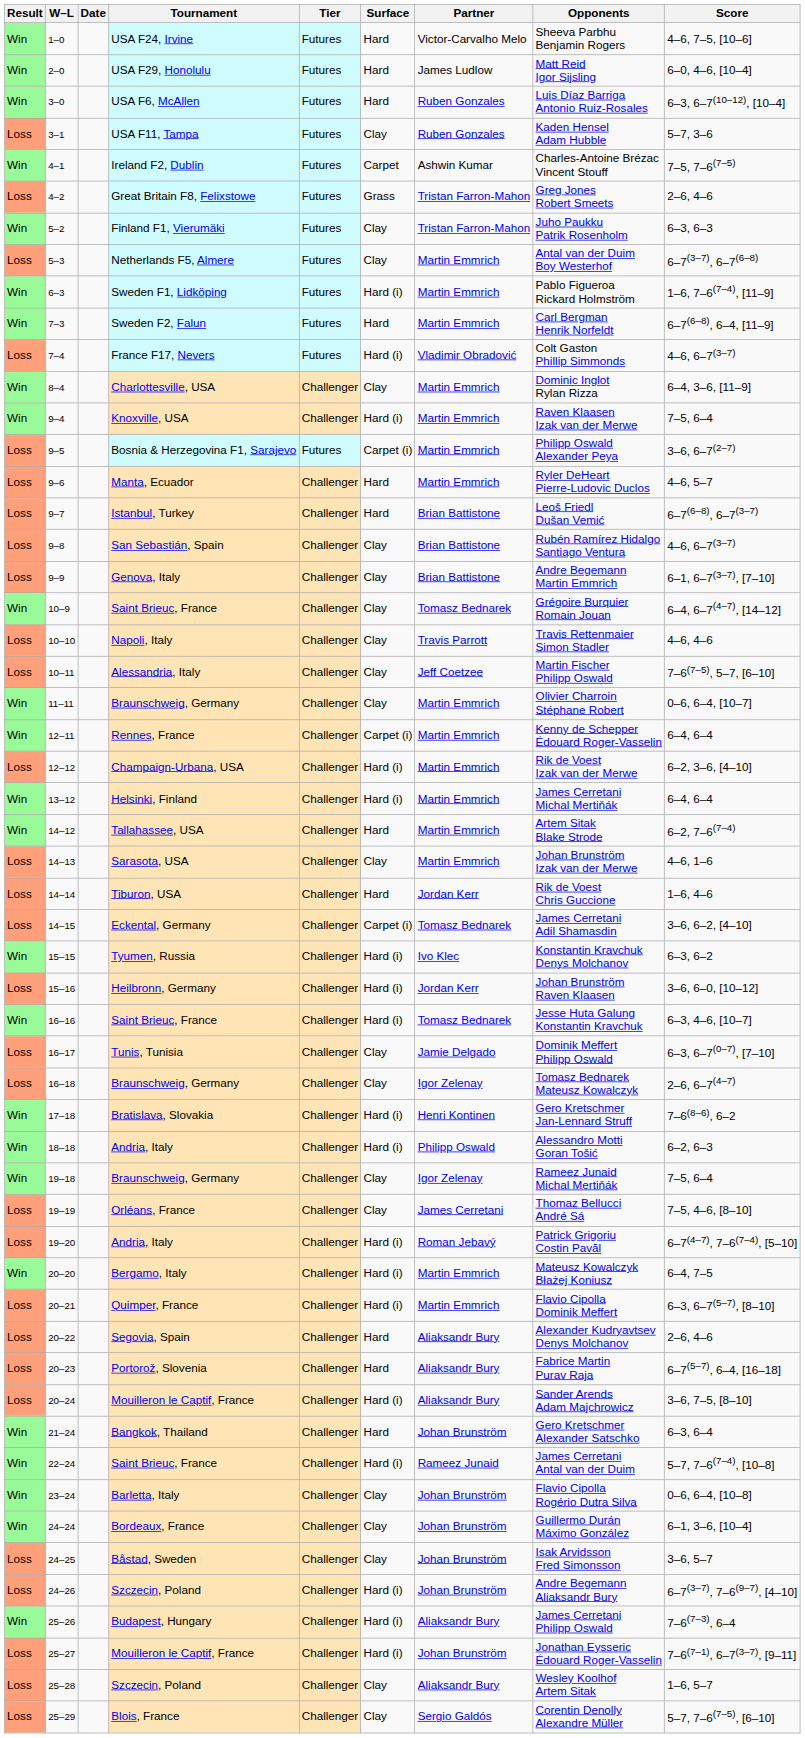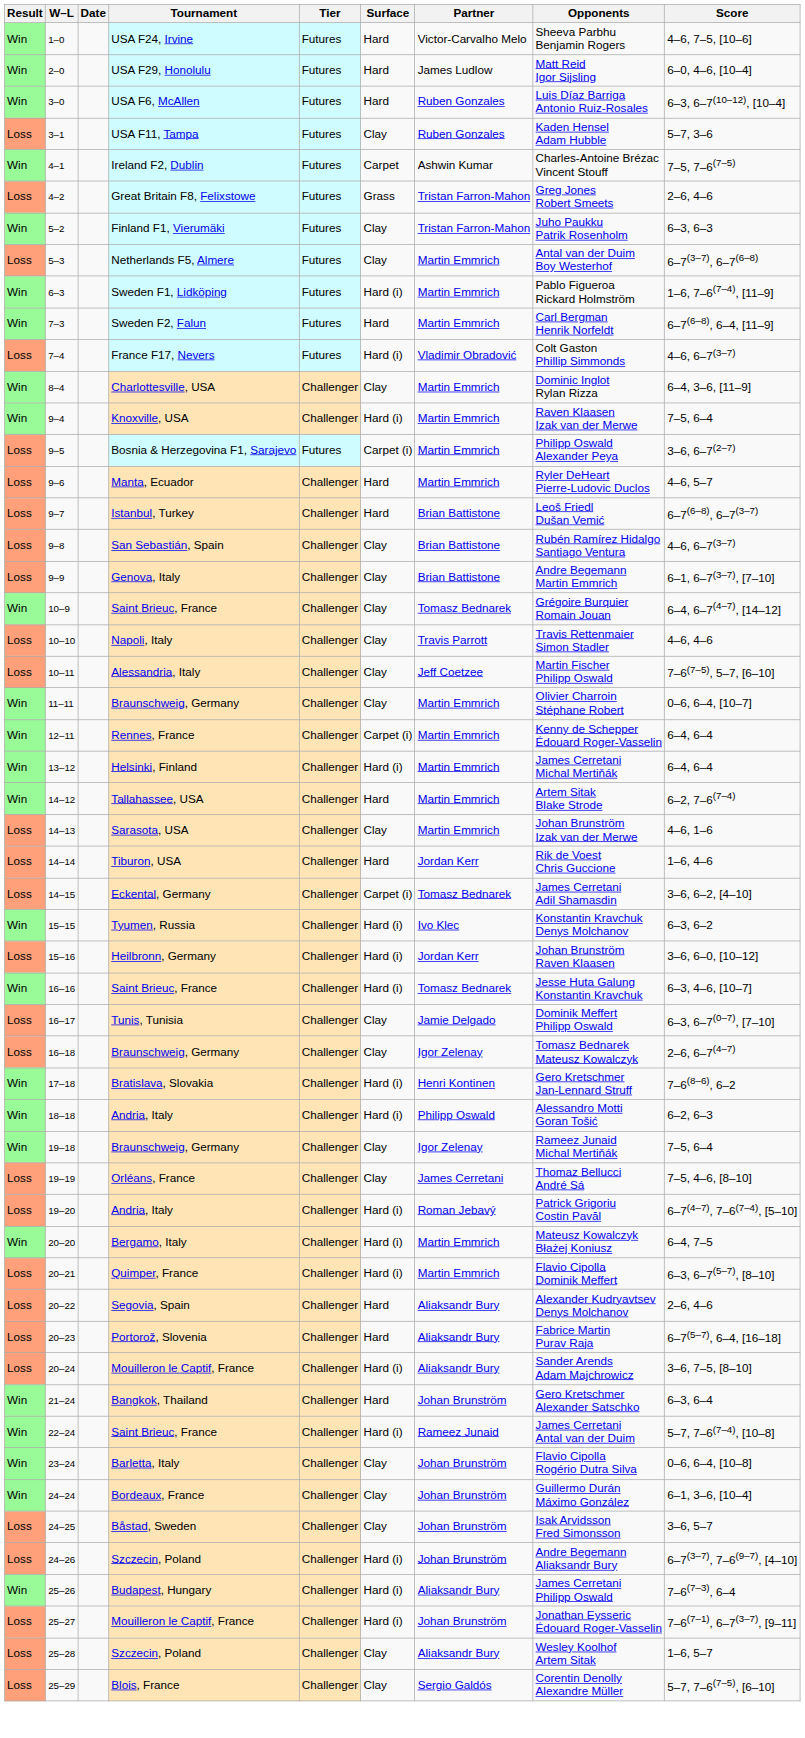- row: Loss | 12–12 | Champaign-Urbana, USA | Challenger | Hard (i) | Martin Emmrich | Rik de Voest Izak van der Merwe | 6–2, 3–6, [4–10]
